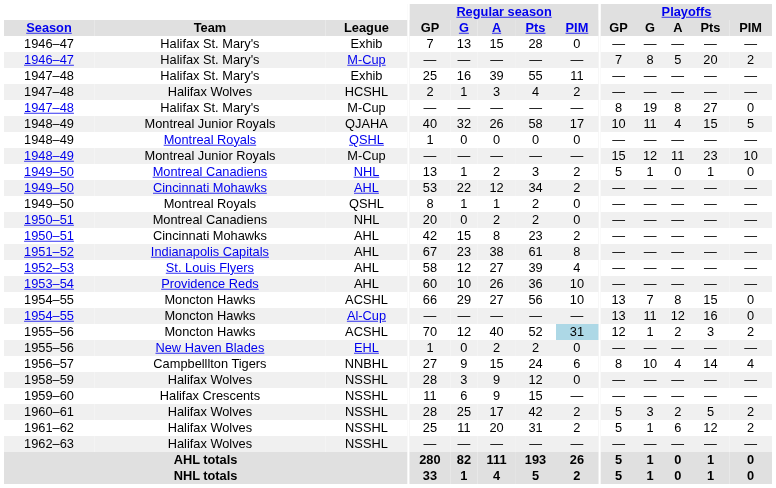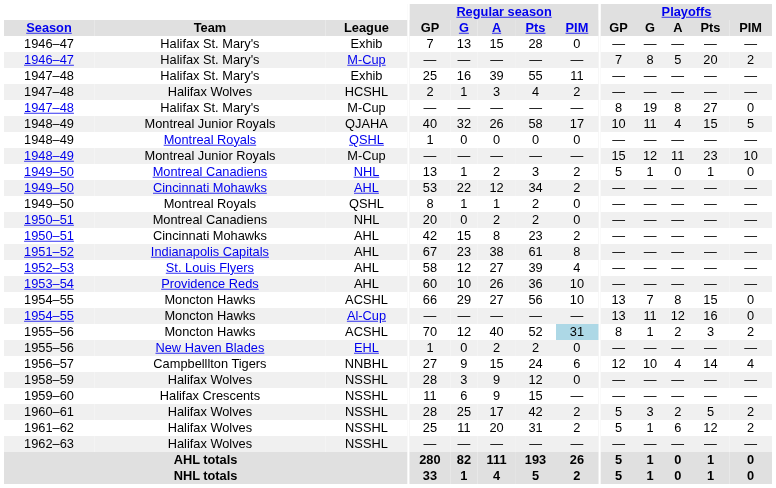1955–56 / ACSHL | Playoffs / GP: 12 -> 8
1956–57 | Playoffs / GP: 8 -> 12
